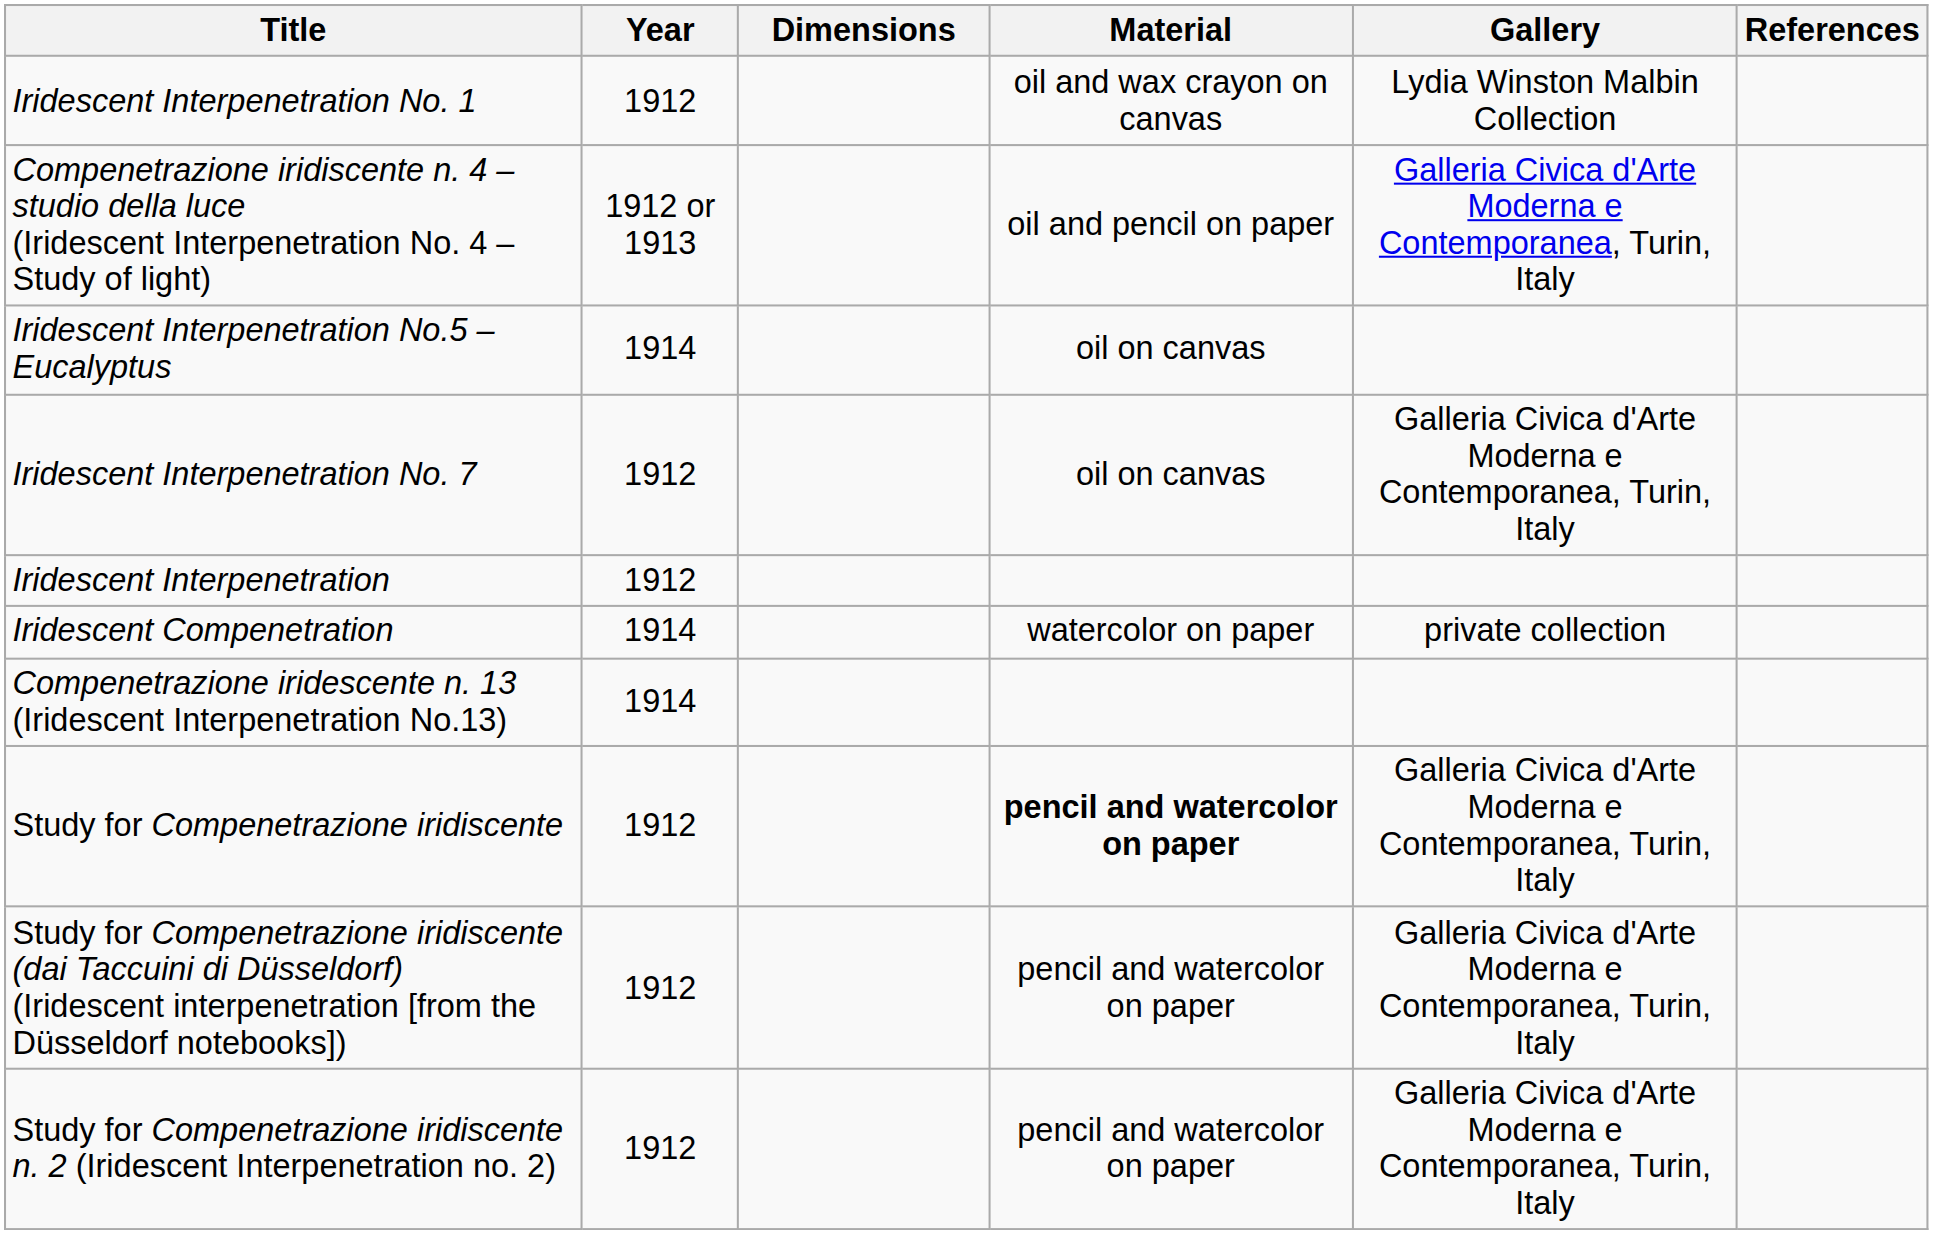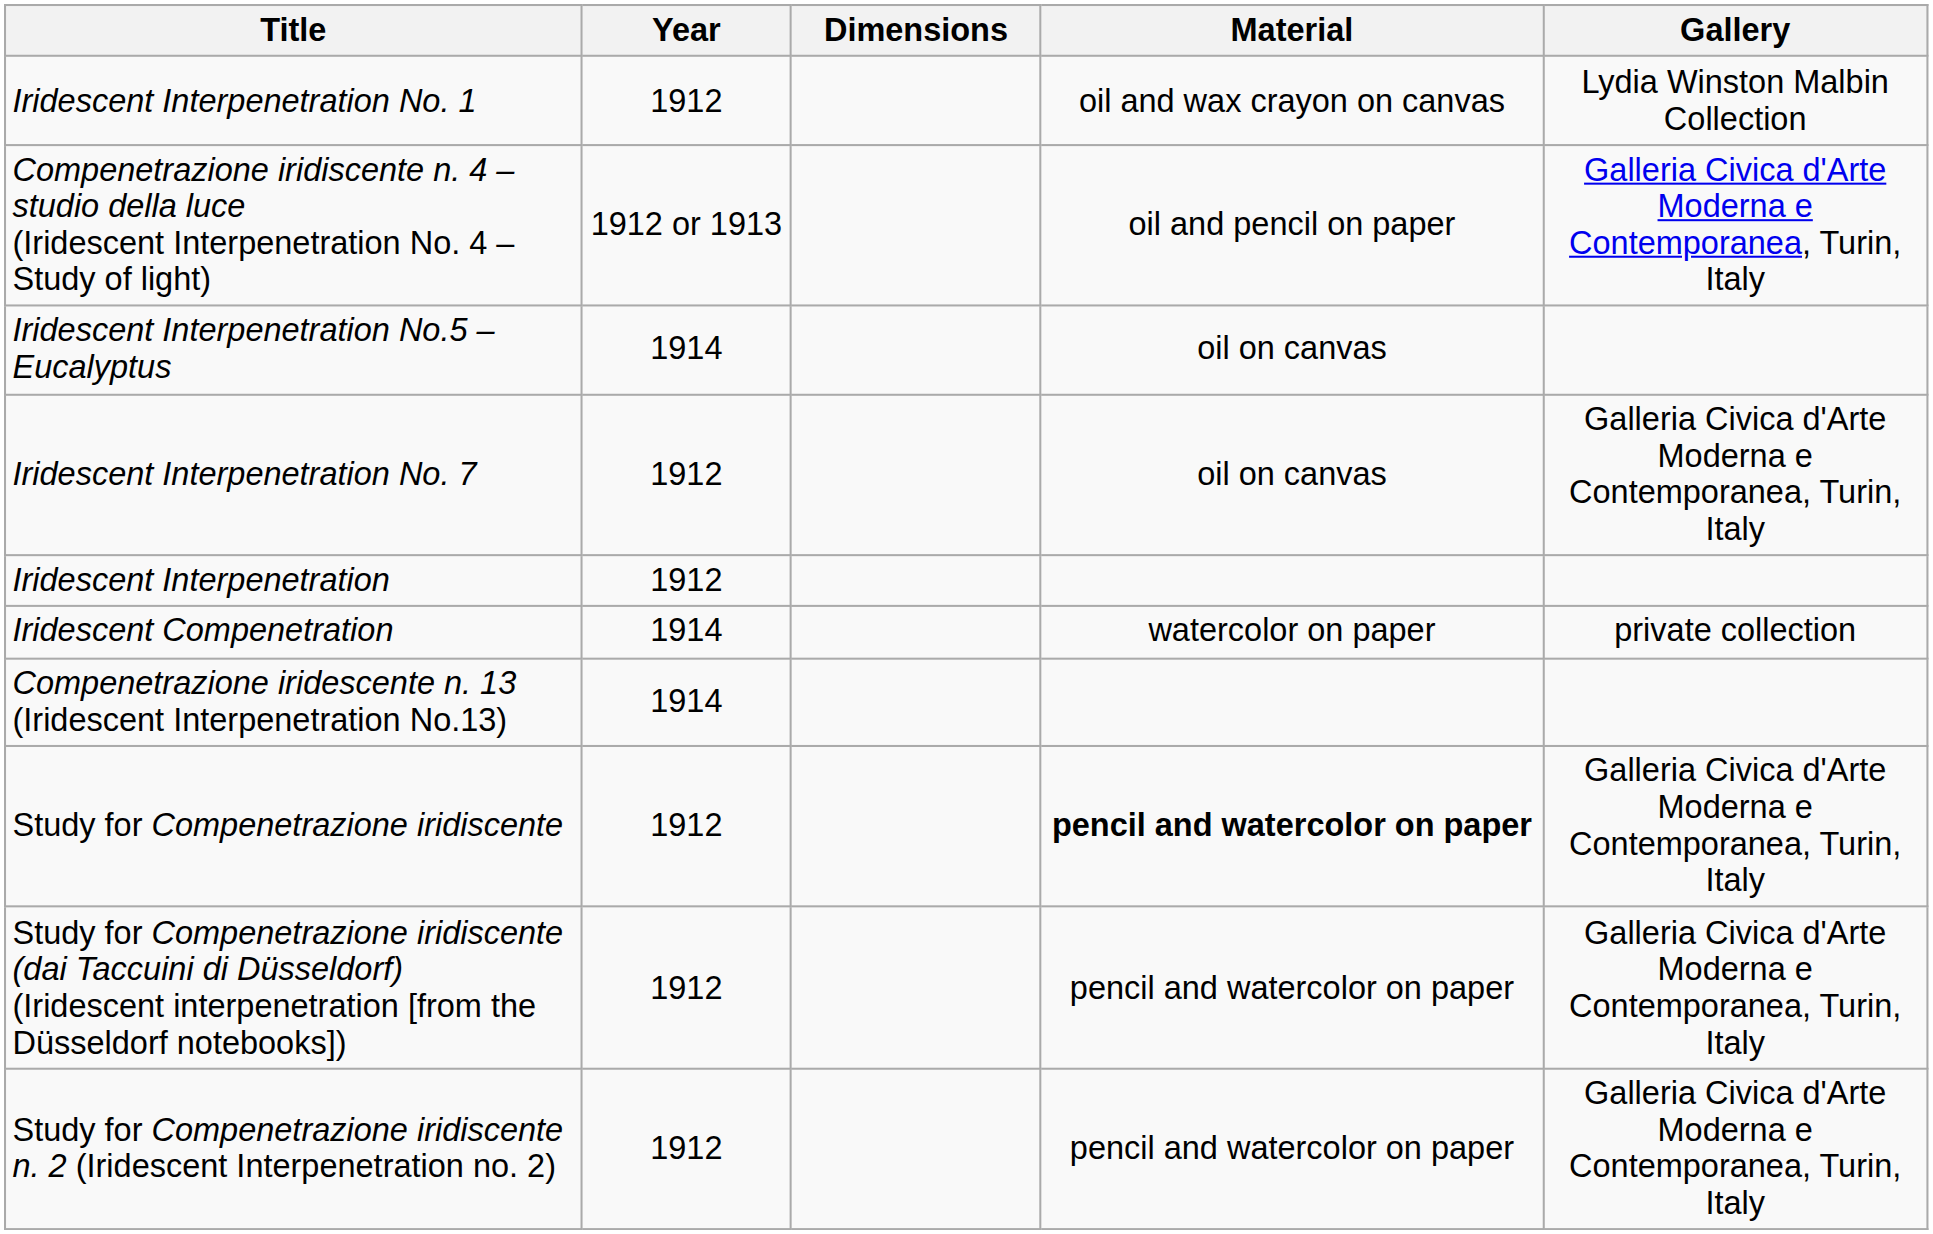- column: References
